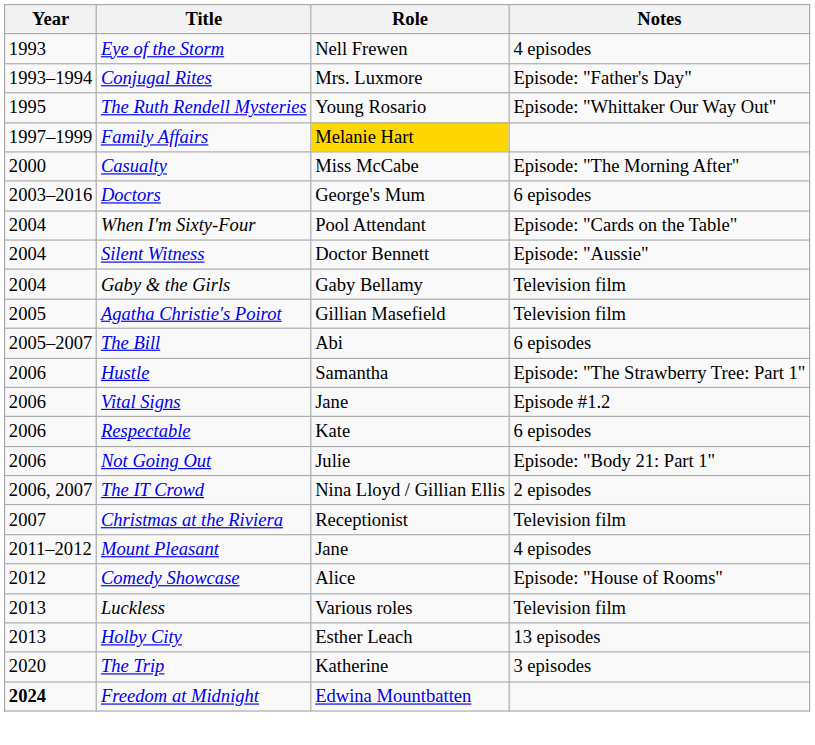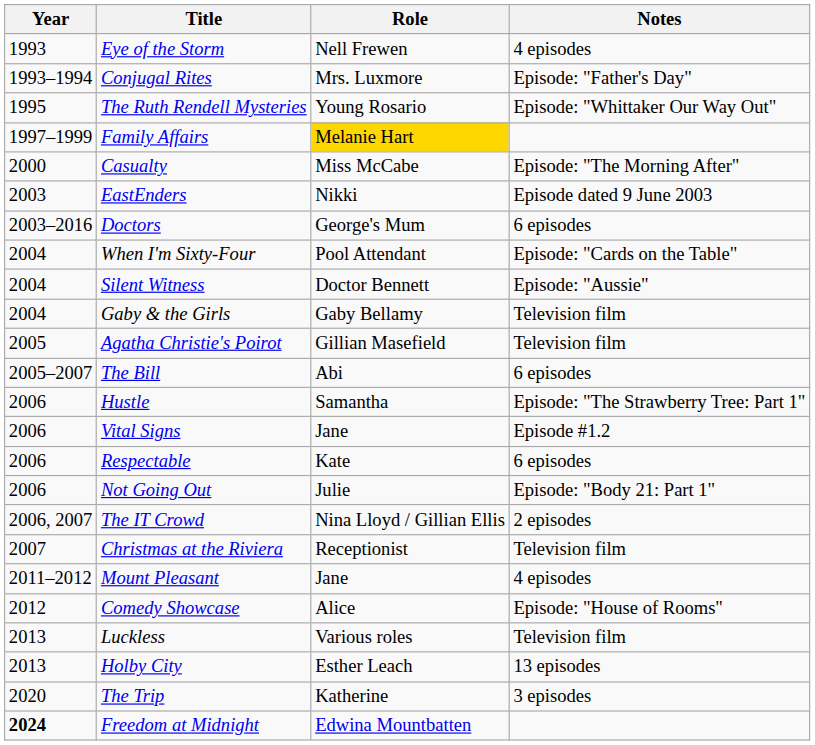+ row: 2003 | EastEnders | Nikki | Episode dated 9 June 2003
